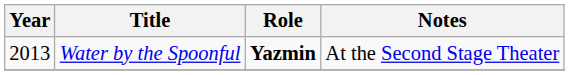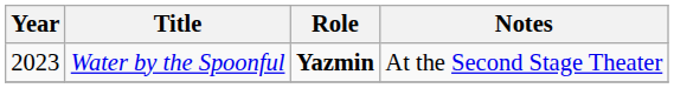Water by the Spoonful | Year: 2013 -> 2023
